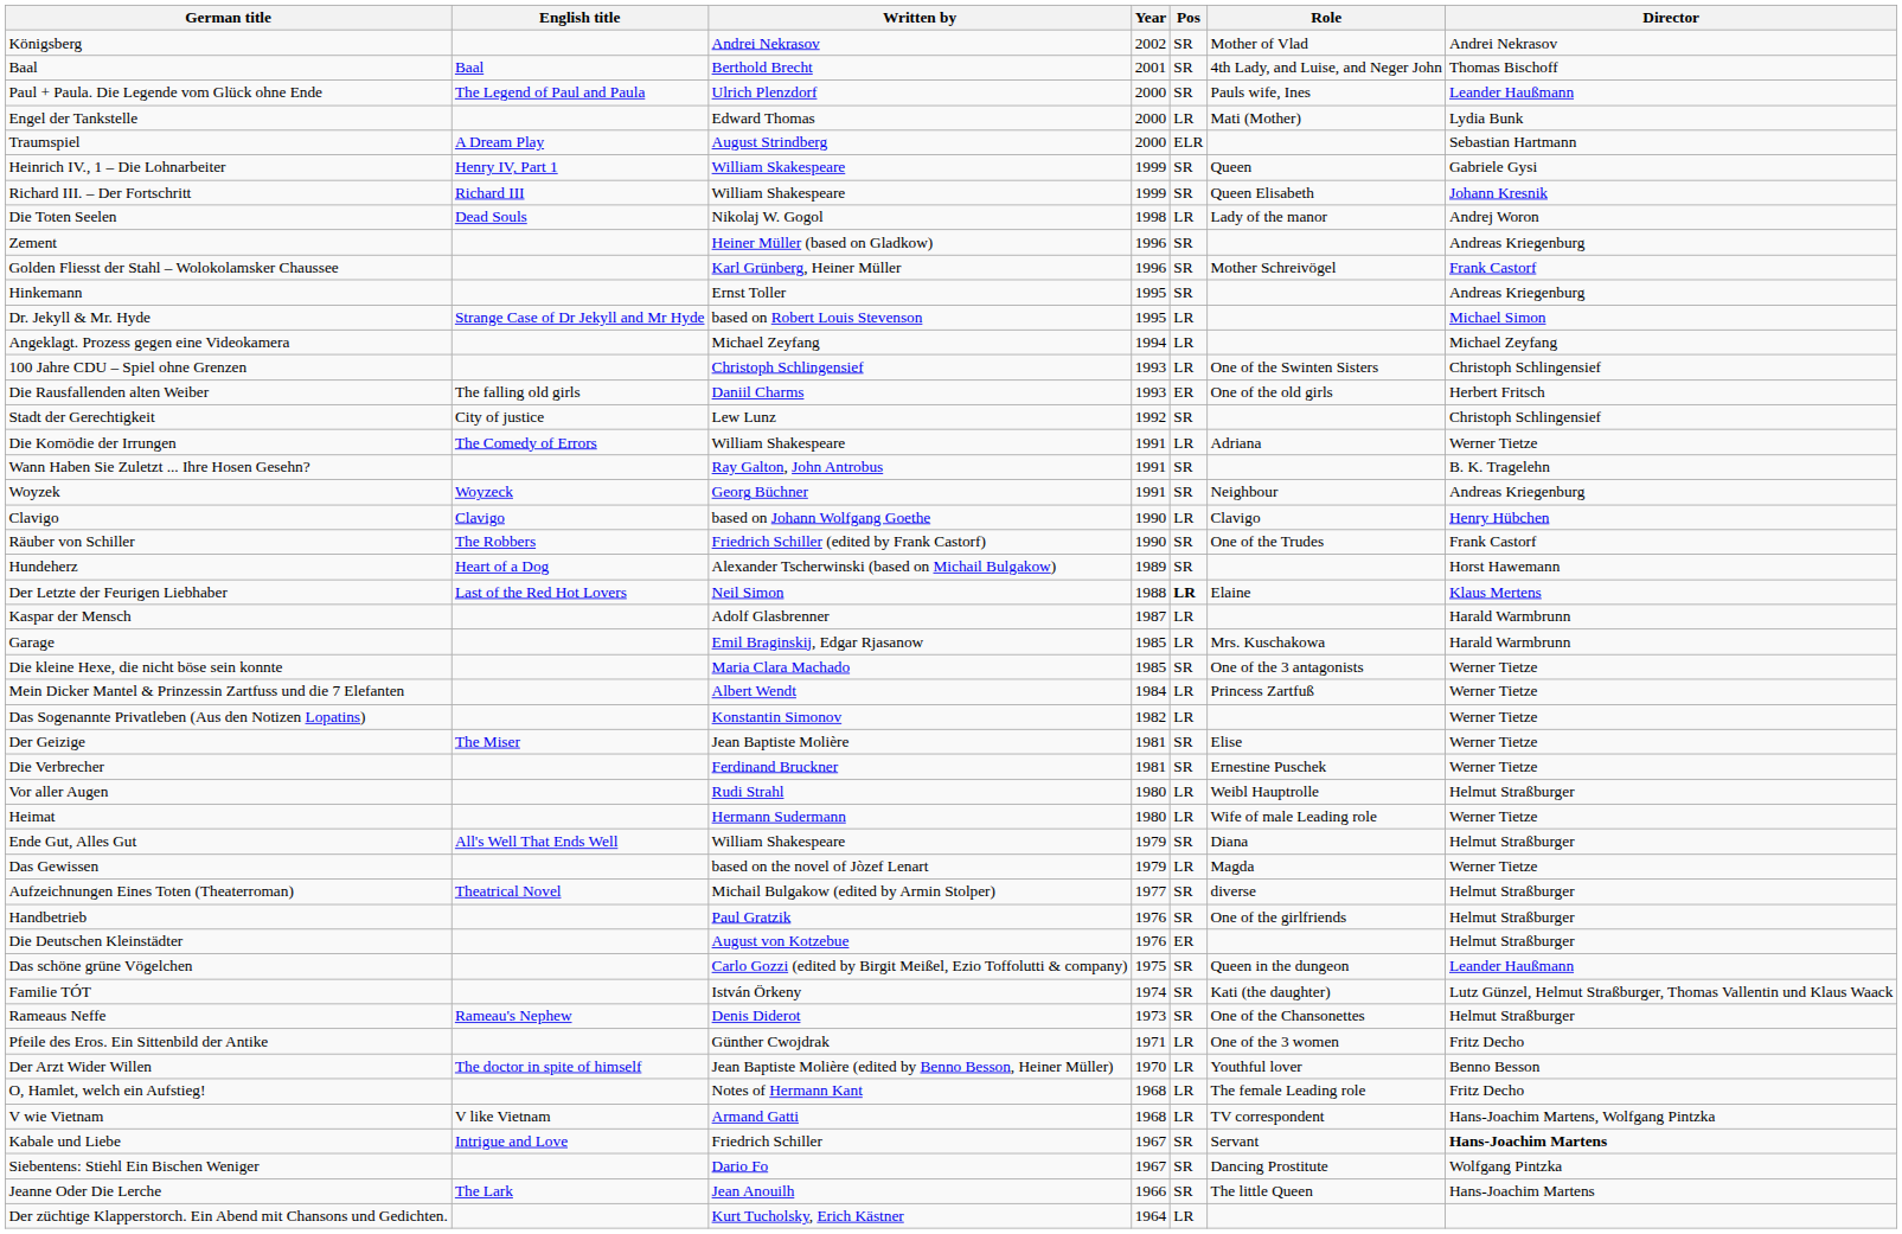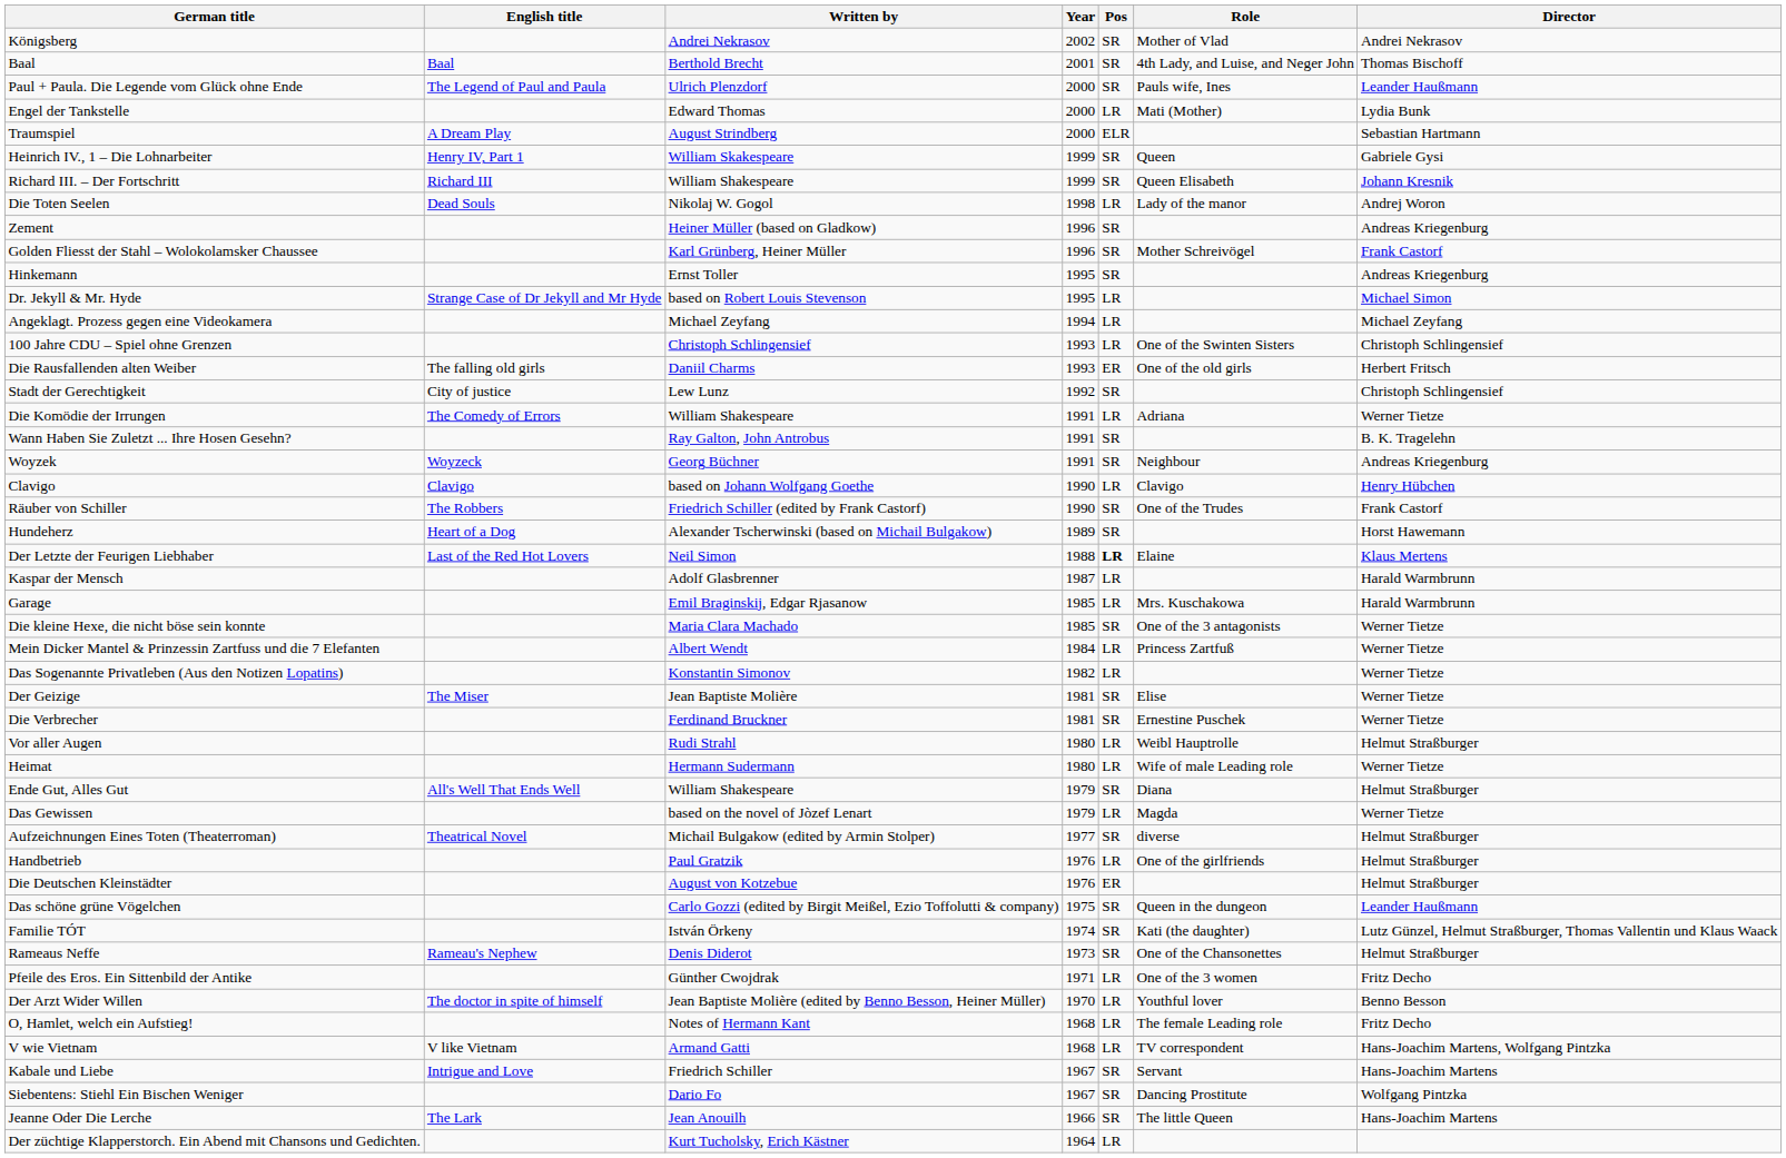Handbetrieb | Pos: SR -> LR
Kabale und Liebe | Director: bold -> normal
